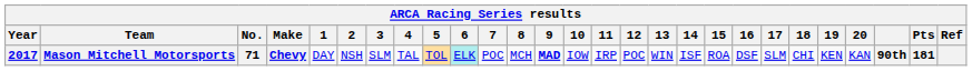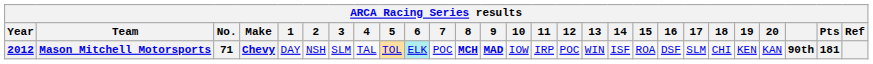Mason Mitchell Motorsports | Year: 2017 -> 2012
Mason Mitchell Motorsports | 8: normal -> bold
